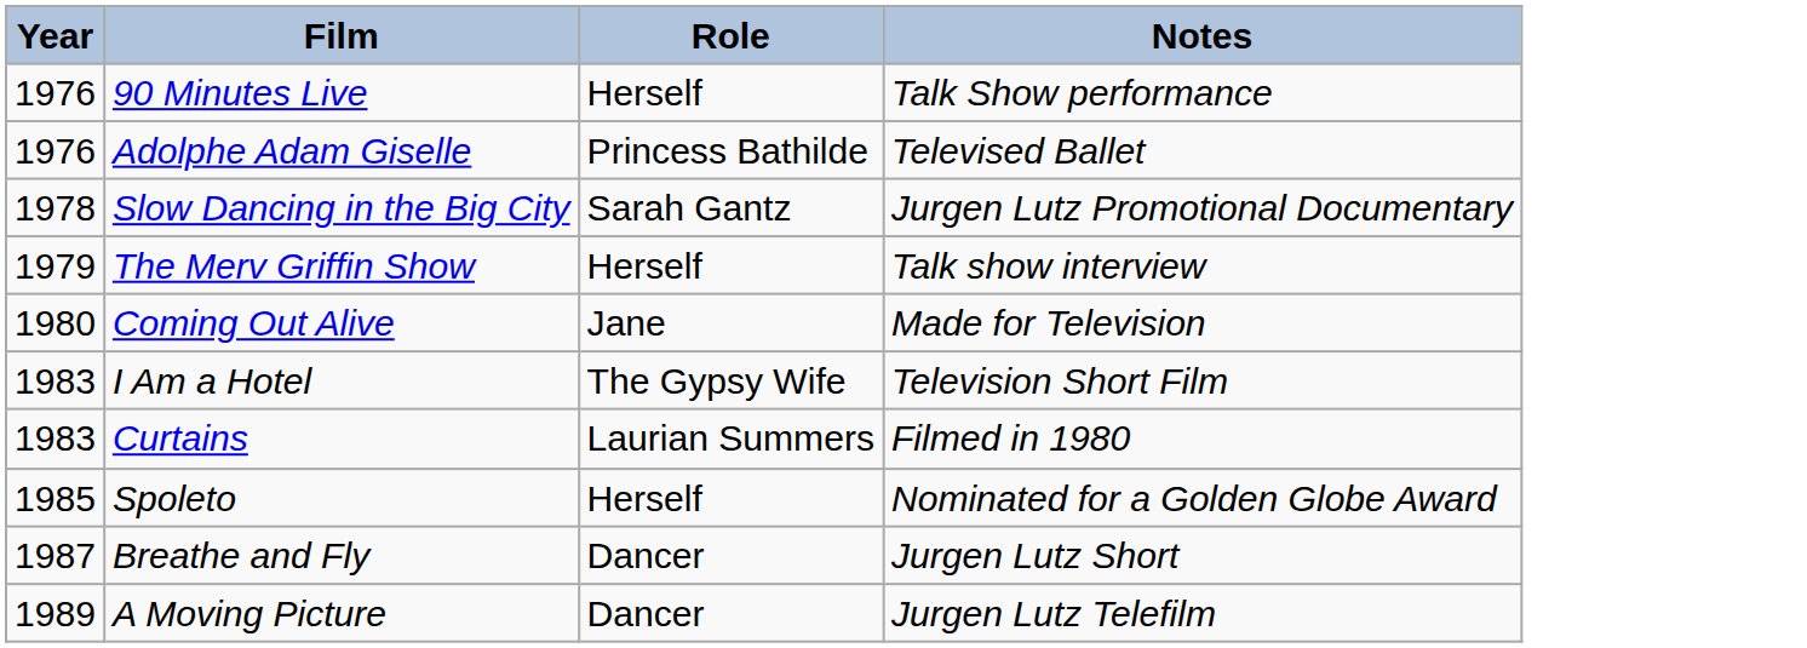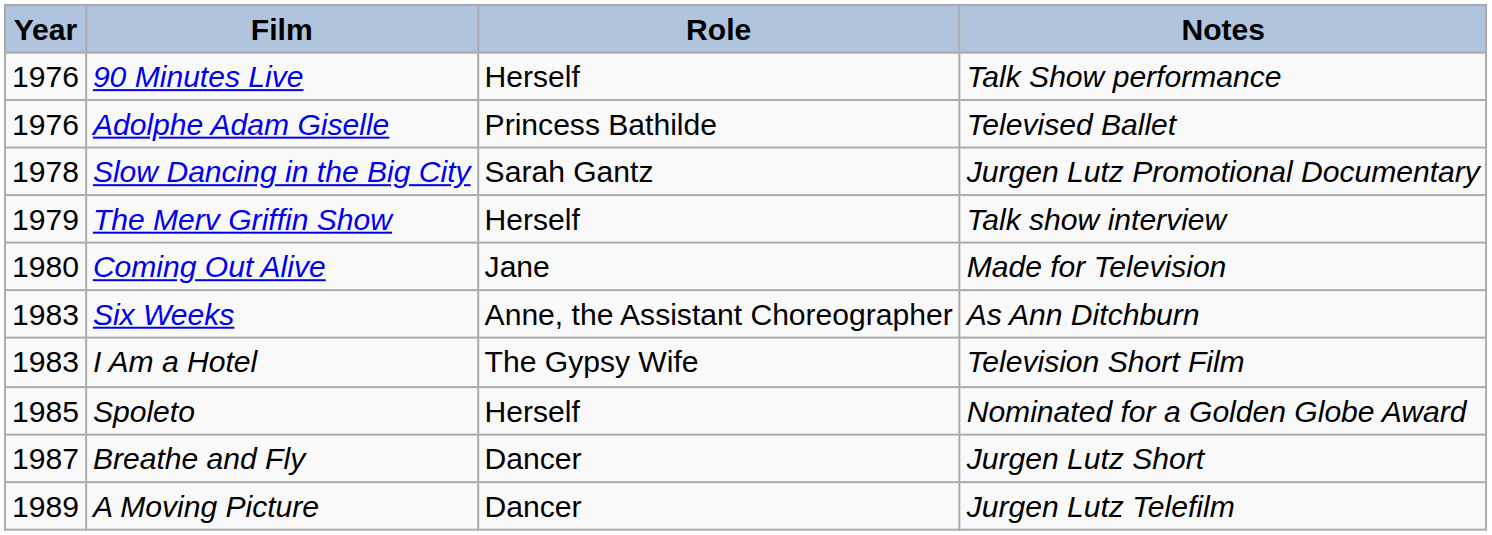+ row: 1983 | Six Weeks | Anne, the Assistant Choreographer | As Ann Ditchburn
- row: 1983 | Curtains | Laurian Summers | Filmed in 1980
